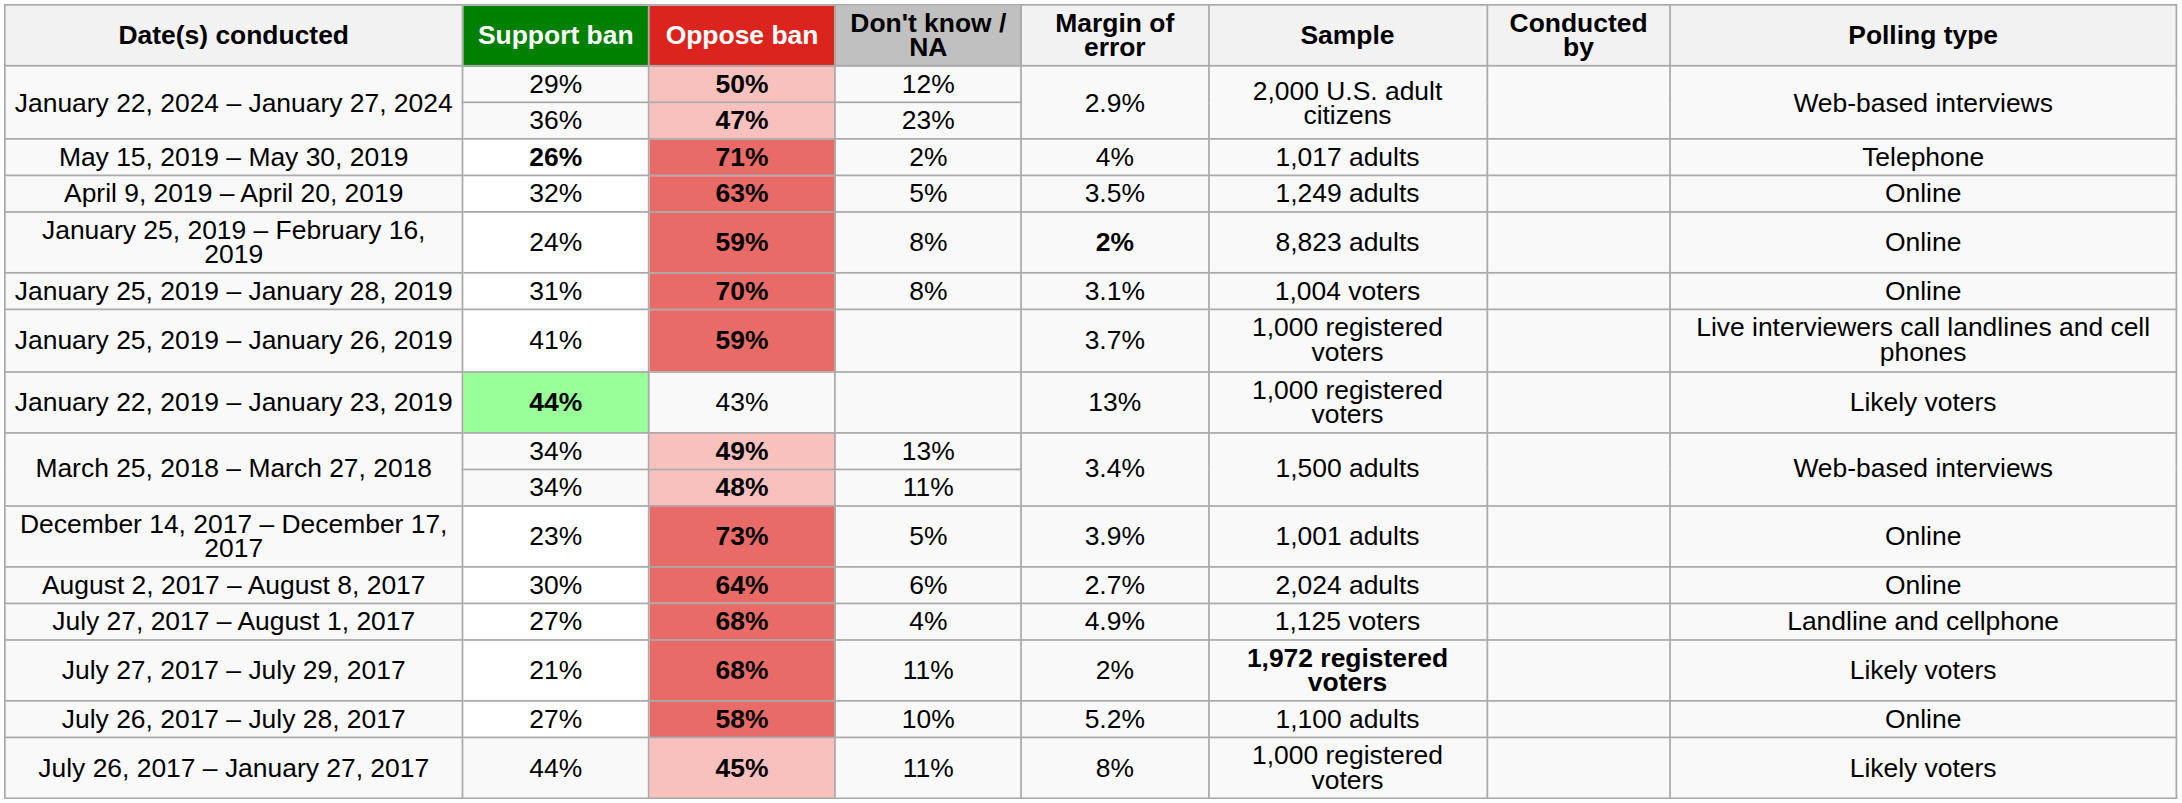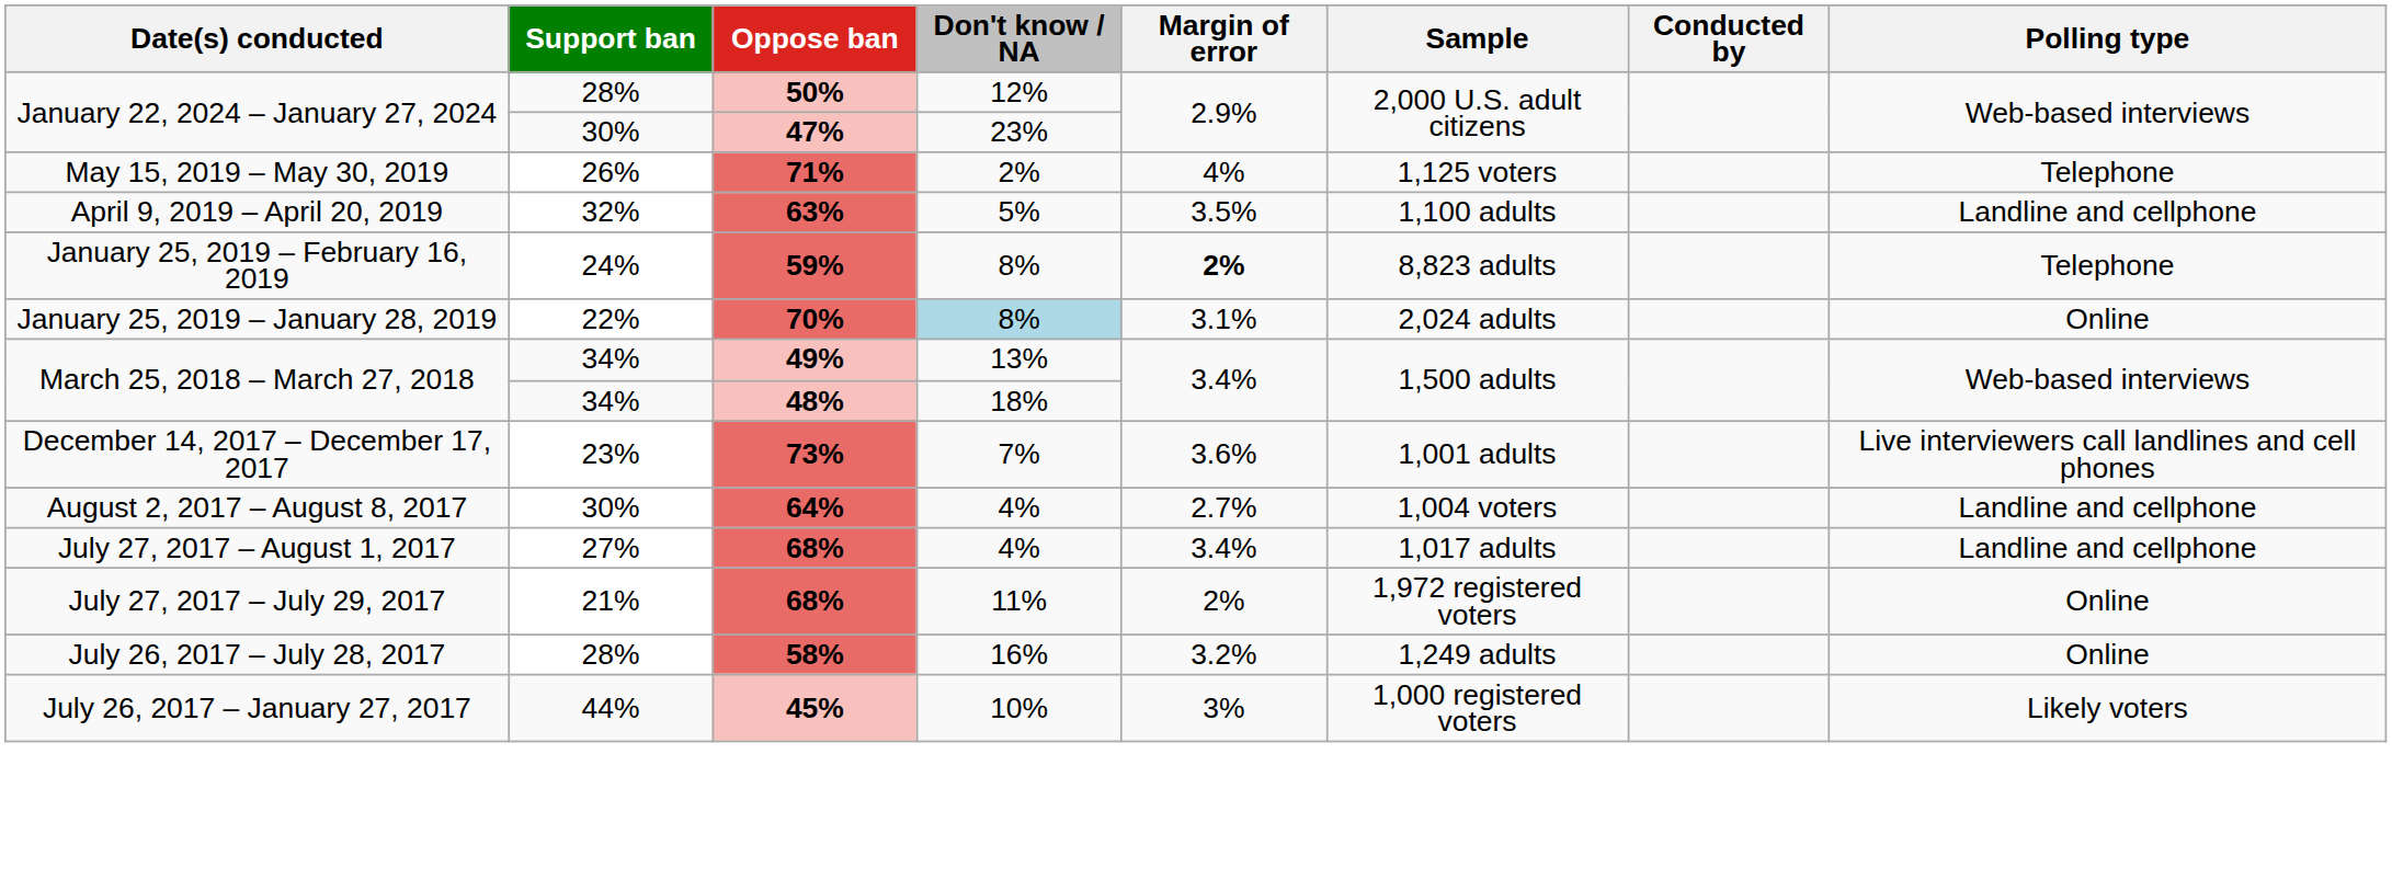January 22, 2024 – January 27, 2024 / 50% | Support ban: 29% -> 28%
January 22, 2024 – January 27, 2024 / 47% | Support ban: 36% -> 30%
May 15, 2019 – May 30, 2019 | Support ban: bold -> normal
May 15, 2019 – May 30, 2019 | Sample: 1,017 adults -> 1,125 voters
April 9, 2019 – April 20, 2019 | Sample: 1,249 adults -> 1,100 adults
April 9, 2019 – April 20, 2019 | Polling type: Online -> Landline and cellphone
January 25, 2019 – February 16, 2019 | Polling type: Online -> Telephone
January 25, 2019 – January 28, 2019 | Support ban: 31% -> 22%
January 25, 2019 – January 28, 2019 | Don't know / NA: no background -> lightblue background
January 25, 2019 – January 28, 2019 | Sample: 1,004 voters -> 2,024 adults
- row: January 25, 2019 – January 26, 2019 | 41% | 59% | 3.7% | 1,000 registered voters | Live interviewers call landlines and cell phones
- row: January 22, 2019 – January 23, 2019 | 44% | 43% | 13% | 1,000 registered voters | Likely voters
March 25, 2018 – March 27, 2018 / 48% | Don't know / NA: 11% -> 18%
December 14, 2017 – December 17, 2017 | Don't know / NA: 5% -> 7%
December 14, 2017 – December 17, 2017 | Margin of error: 3.9% -> 3.6%
December 14, 2017 – December 17, 2017 | Polling type: Online -> Live interviewers call landlines and cell phones
August 2, 2017 – August 8, 2017 | Don't know / NA: 6% -> 4%
August 2, 2017 – August 8, 2017 | Sample: 2,024 adults -> 1,004 voters
August 2, 2017 – August 8, 2017 | Polling type: Online -> Landline and cellphone
July 27, 2017 – August 1, 2017 | Margin of error: 4.9% -> 3.4%
July 27, 2017 – August 1, 2017 | Sample: 1,125 voters -> 1,017 adults
July 27, 2017 – July 29, 2017 | Sample: bold -> normal
July 27, 2017 – July 29, 2017 | Polling type: Likely voters -> Online
July 26, 2017 – July 28, 2017 | Support ban: 27% -> 28%
July 26, 2017 – July 28, 2017 | Don't know / NA: 10% -> 16%
July 26, 2017 – July 28, 2017 | Margin of error: 5.2% -> 3.2%
July 26, 2017 – July 28, 2017 | Sample: 1,100 adults -> 1,249 adults
July 26, 2017 – January 27, 2017 | Don't know / NA: 11% -> 10%
July 26, 2017 – January 27, 2017 | Margin of error: 8% -> 3%
